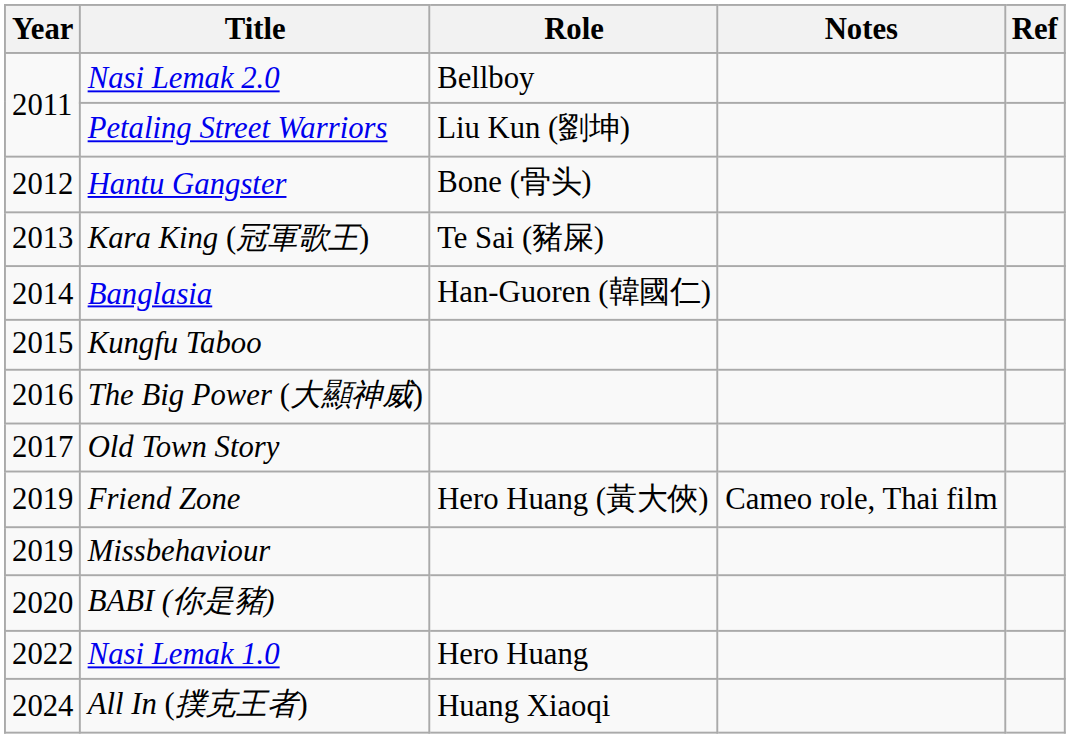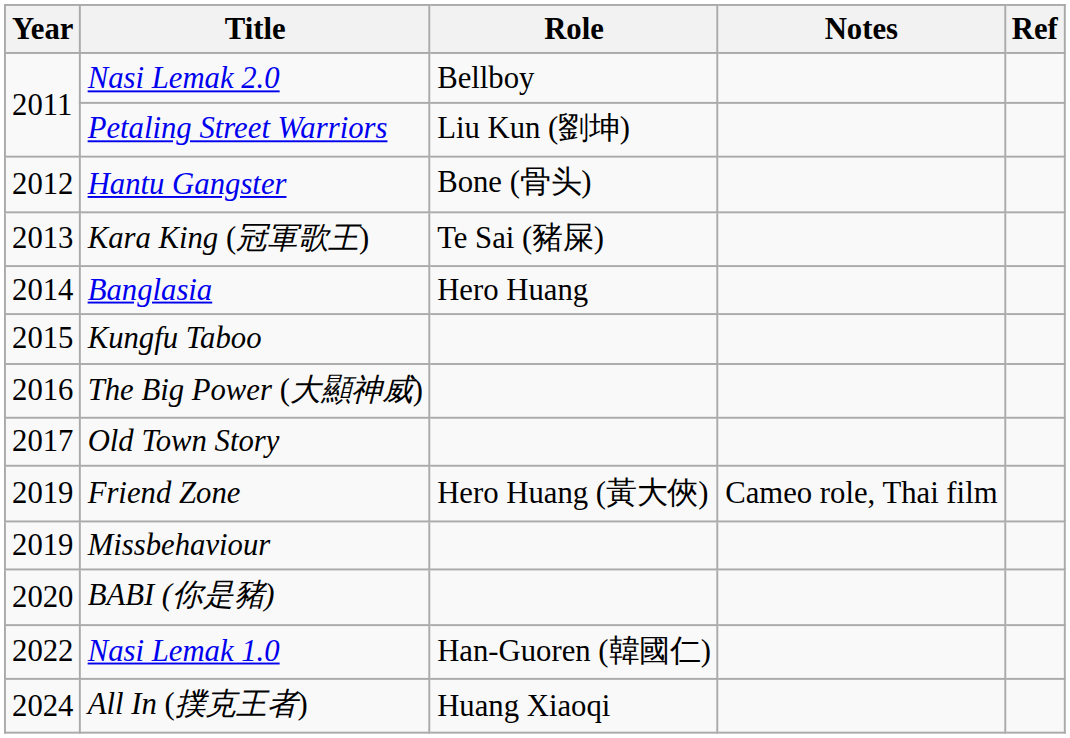Banglasia | Role: Han-Guoren (韓國仁) -> Hero Huang
Nasi Lemak 1.0 | Role: Hero Huang -> Han-Guoren (韓國仁)
